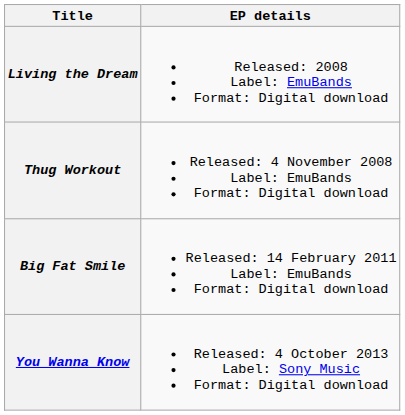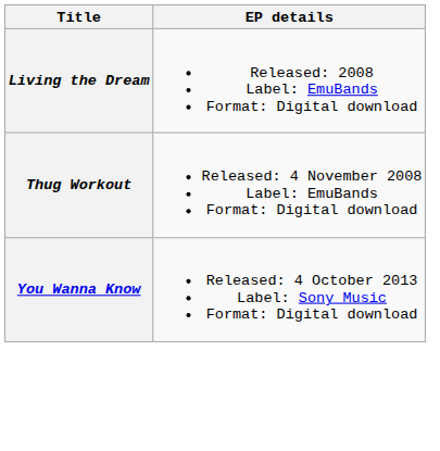- row: Big Fat Smile | Released: 14 February 2011 Label: EmuBands Format: Digital download
